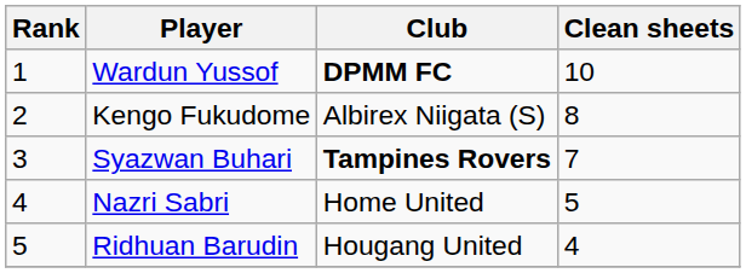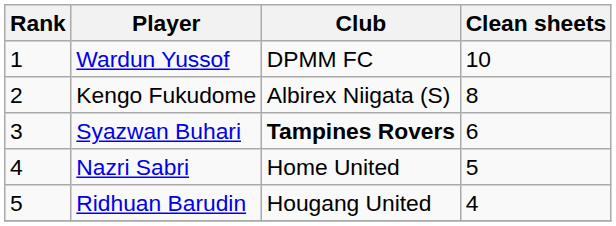Wardun Yussof | Club: bold -> normal
Syazwan Buhari | Clean sheets: 7 -> 6
